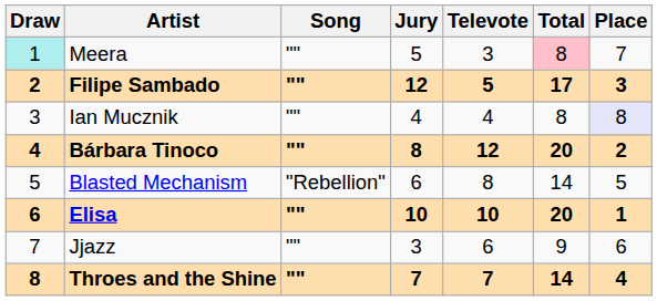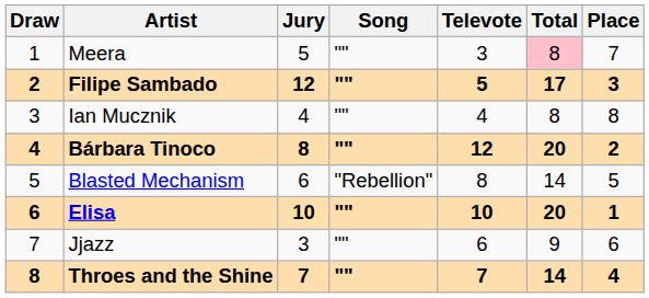columns swapped: Song <-> Jury
Meera | Draw: paleturquoise background -> no background
Ian Mucznik | Place: lavender background -> no background
